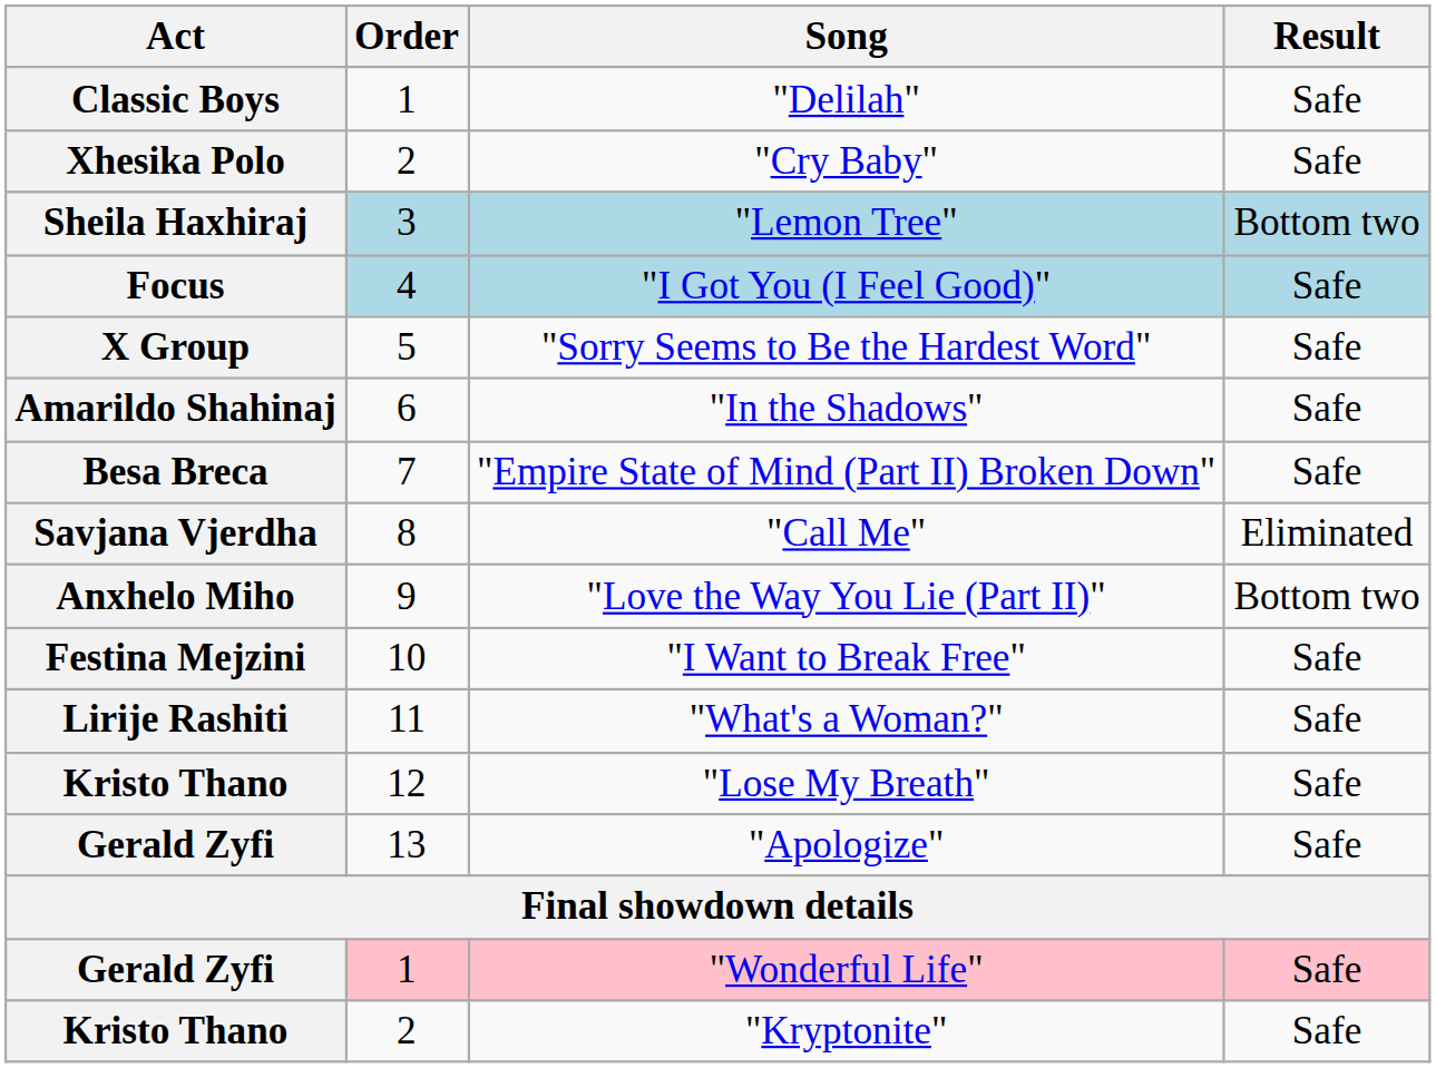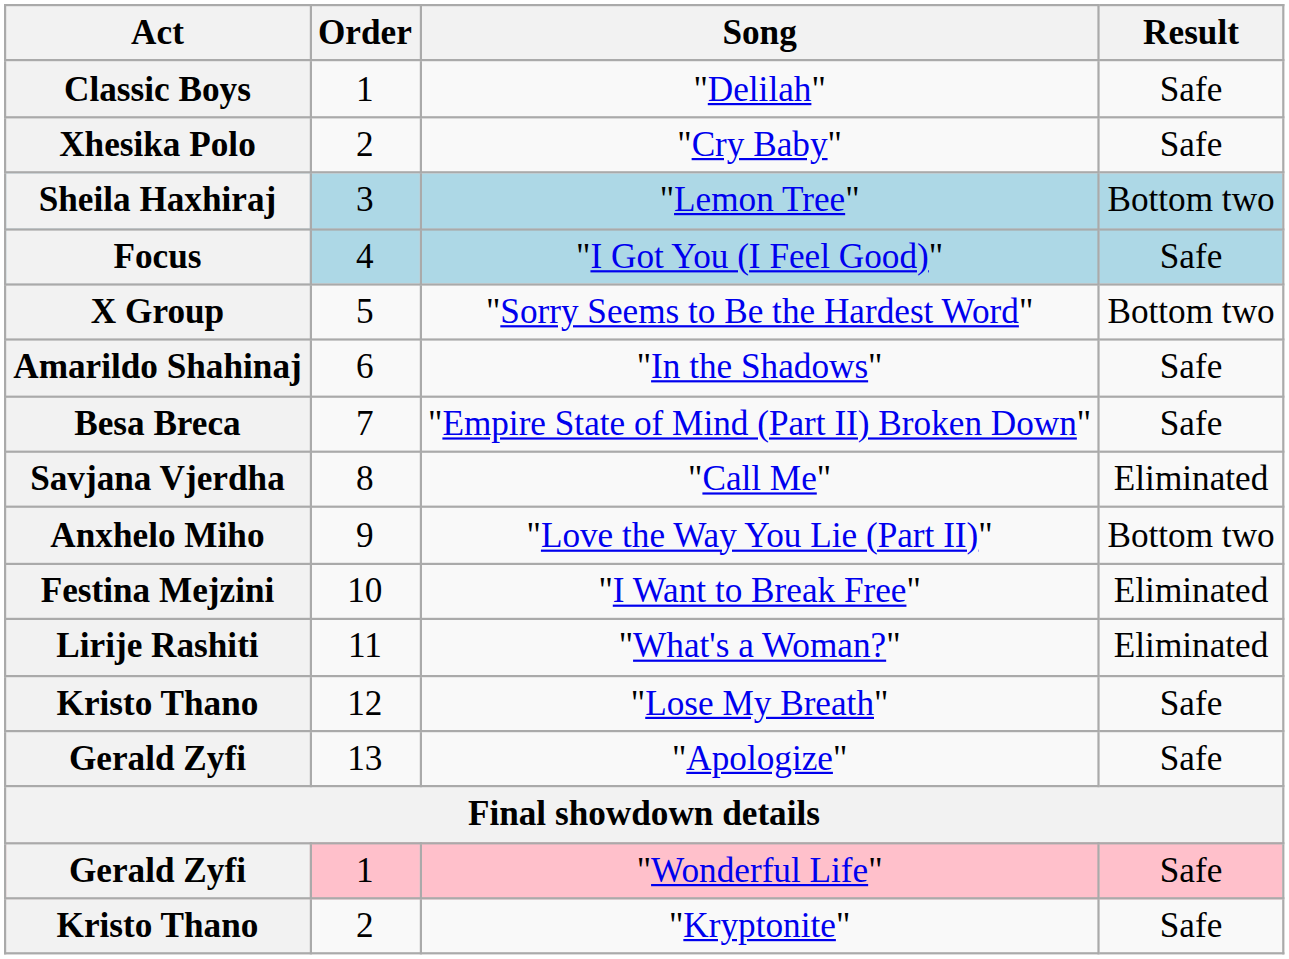"Sorry Seems to Be the Hardest Word" | Result: Safe -> Bottom two
"I Want to Break Free" | Result: Safe -> Eliminated
"What's a Woman?" | Result: Safe -> Eliminated
